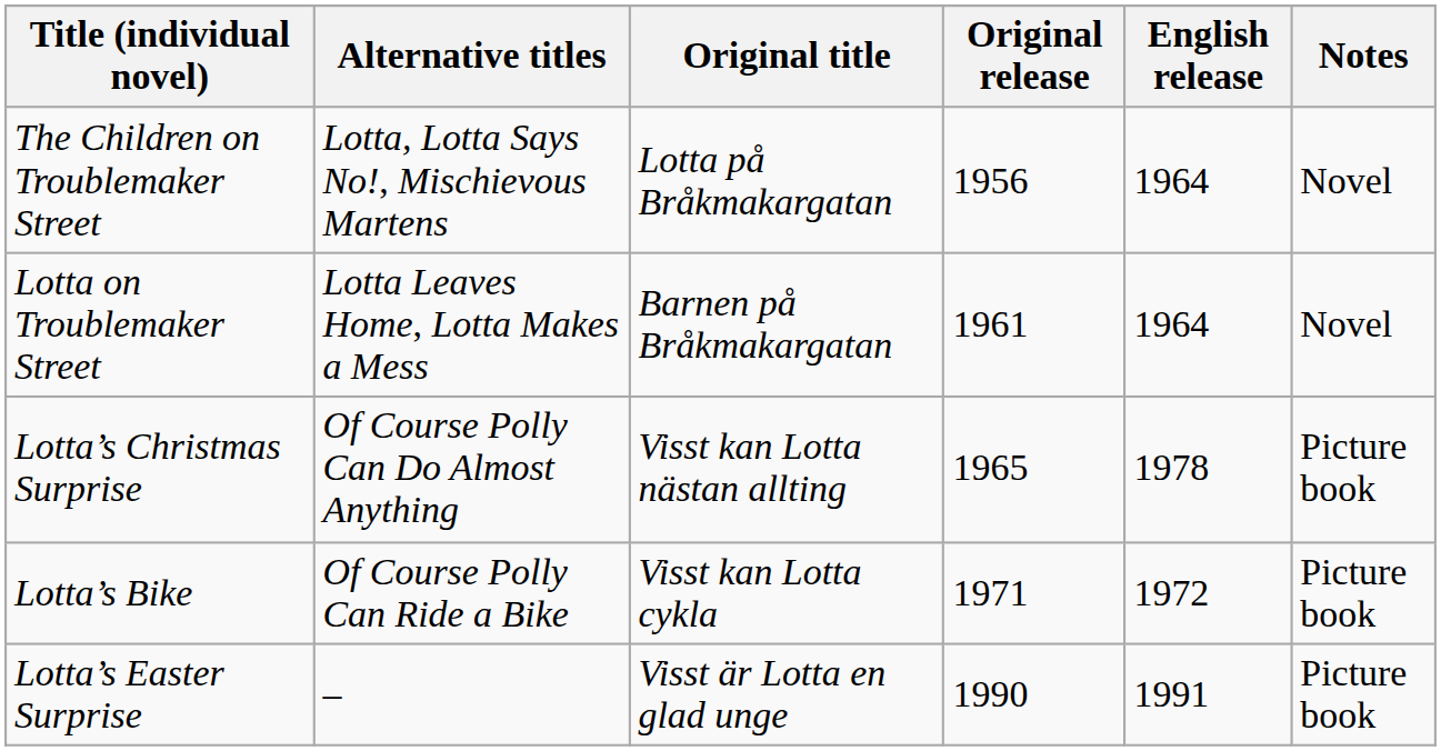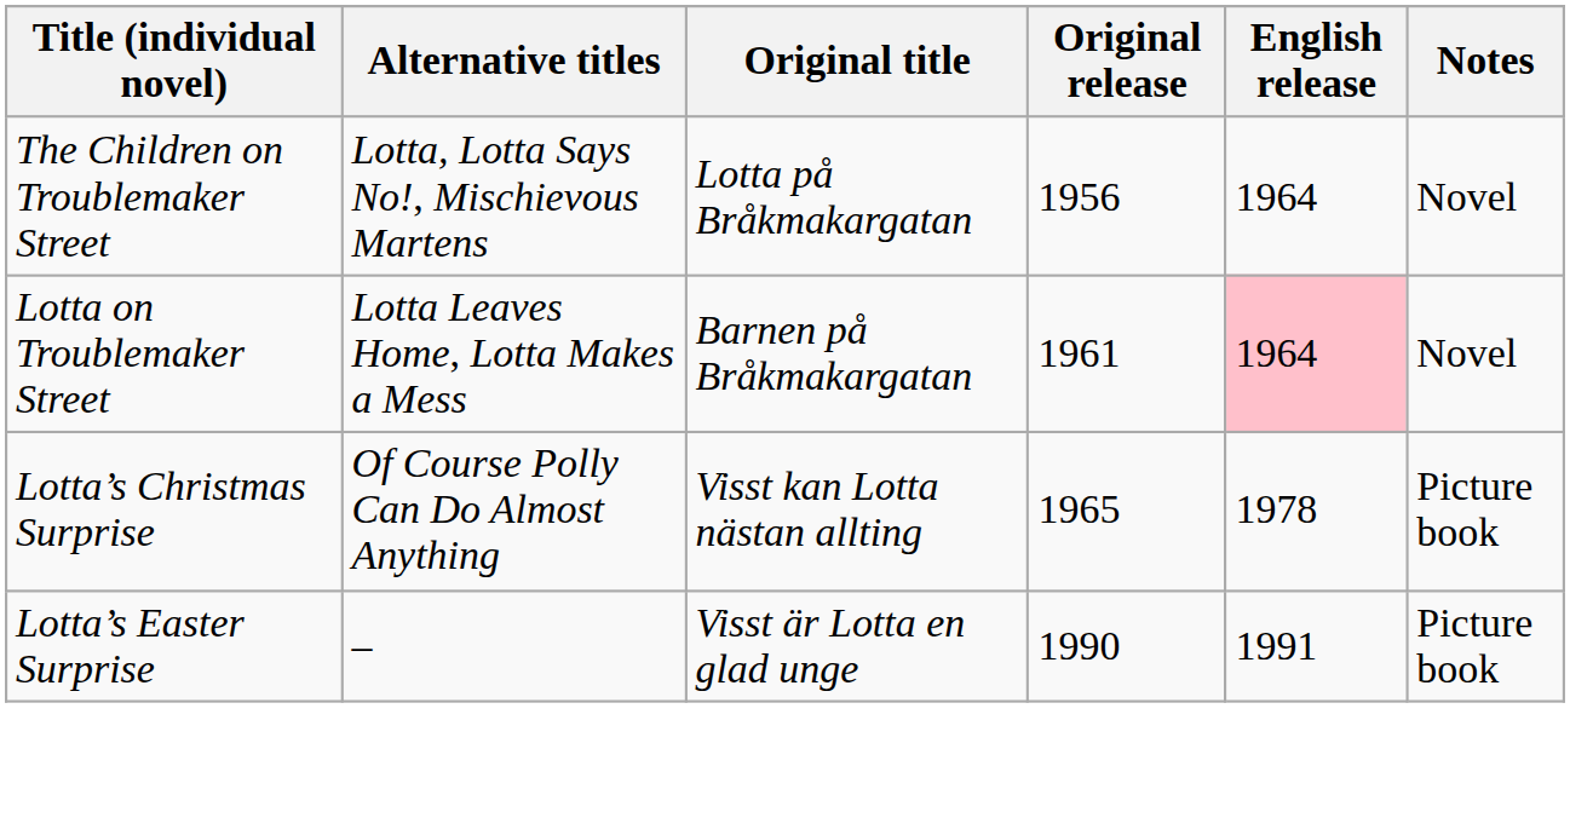Lotta on Troublemaker Street | English release: no background -> pink background
- row: Lotta’s Bike | Of Course Polly Can Ride a Bike | Visst kan Lotta cykla | 1971 | 1972 | Picture book
